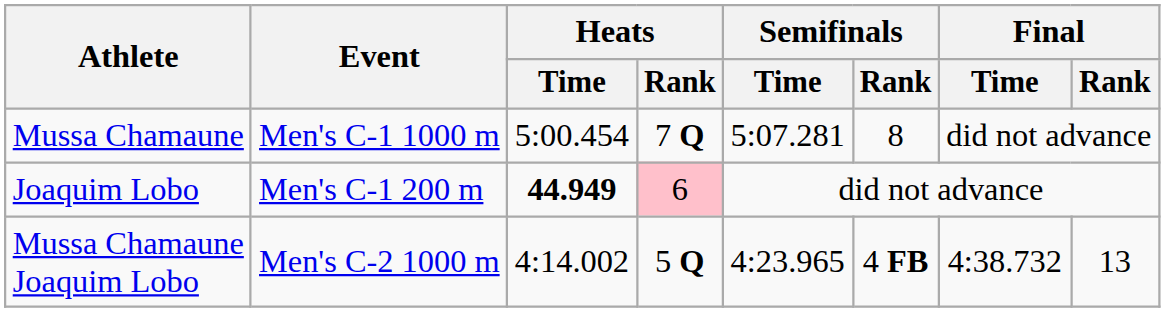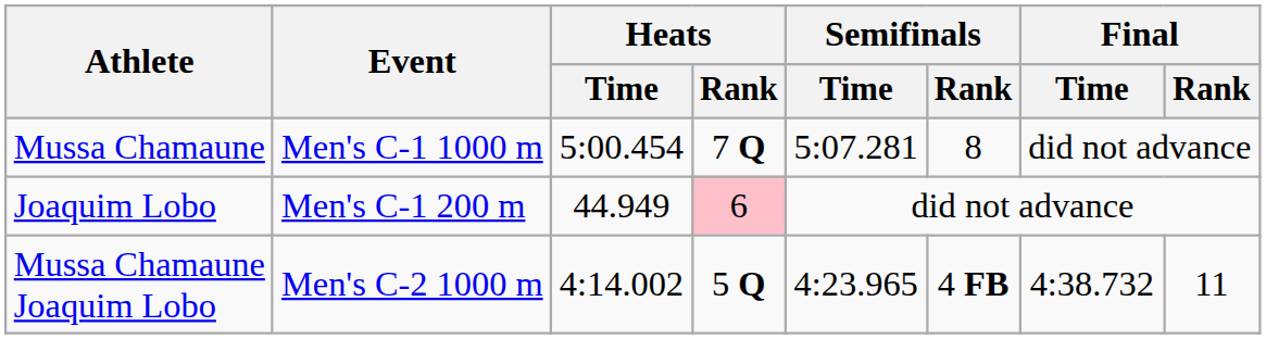Joaquim Lobo | Heats / Time: bold -> normal
Mussa Chamaune Joaquim Lobo | Final / Rank: 13 -> 11
